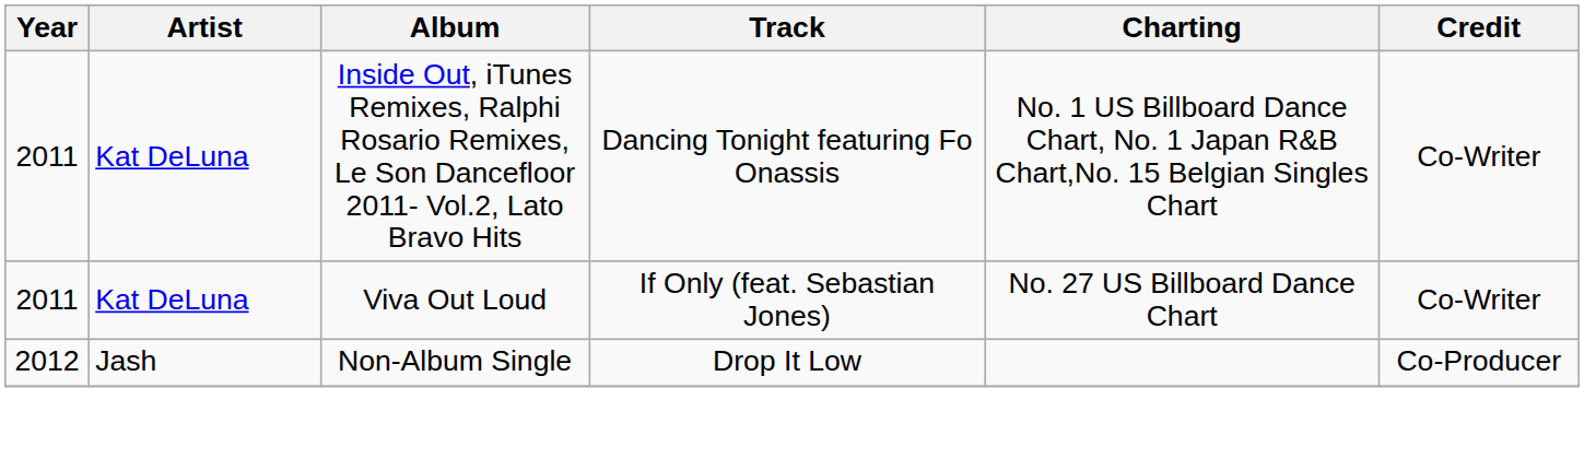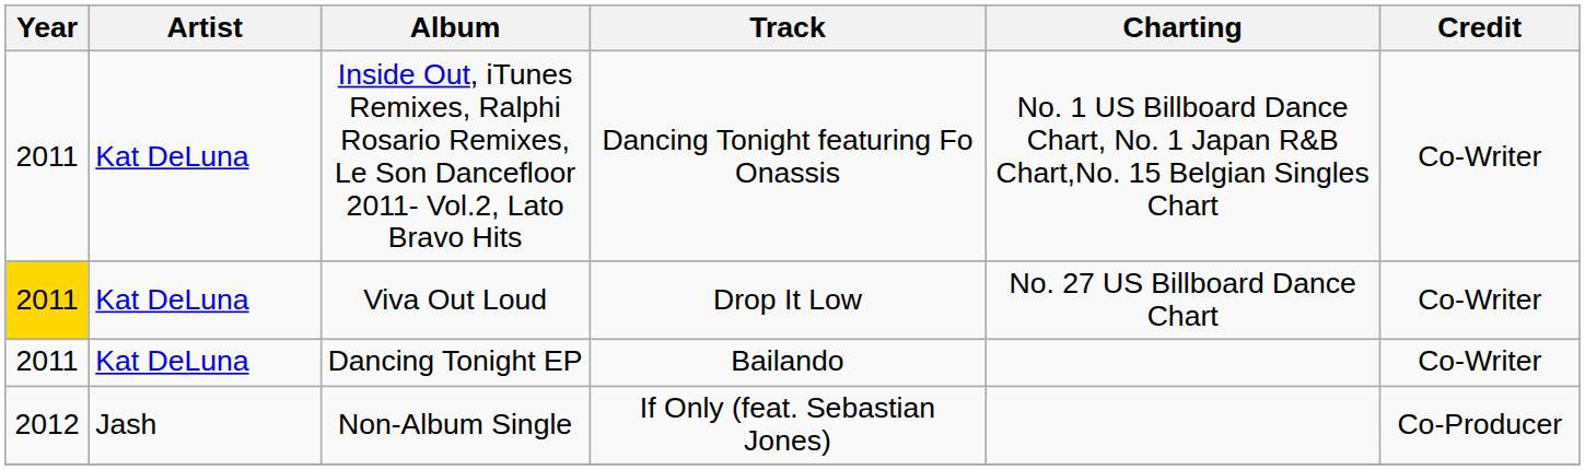Viva Out Loud | Year: no background -> gold background
Viva Out Loud | Track: If Only (feat. Sebastian Jones) -> Drop It Low
+ row: 2011 | Kat DeLuna | Dancing Tonight EP | Bailando | Co-Writer
Non-Album Single | Track: Drop It Low -> If Only (feat. Sebastian Jones)
